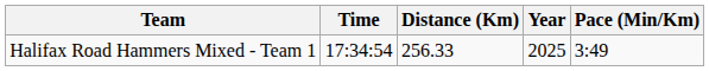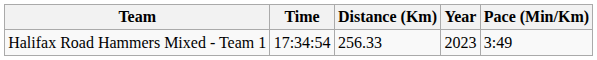Halifax Road Hammers Mixed - Team 1 | Year: 2025 -> 2023
